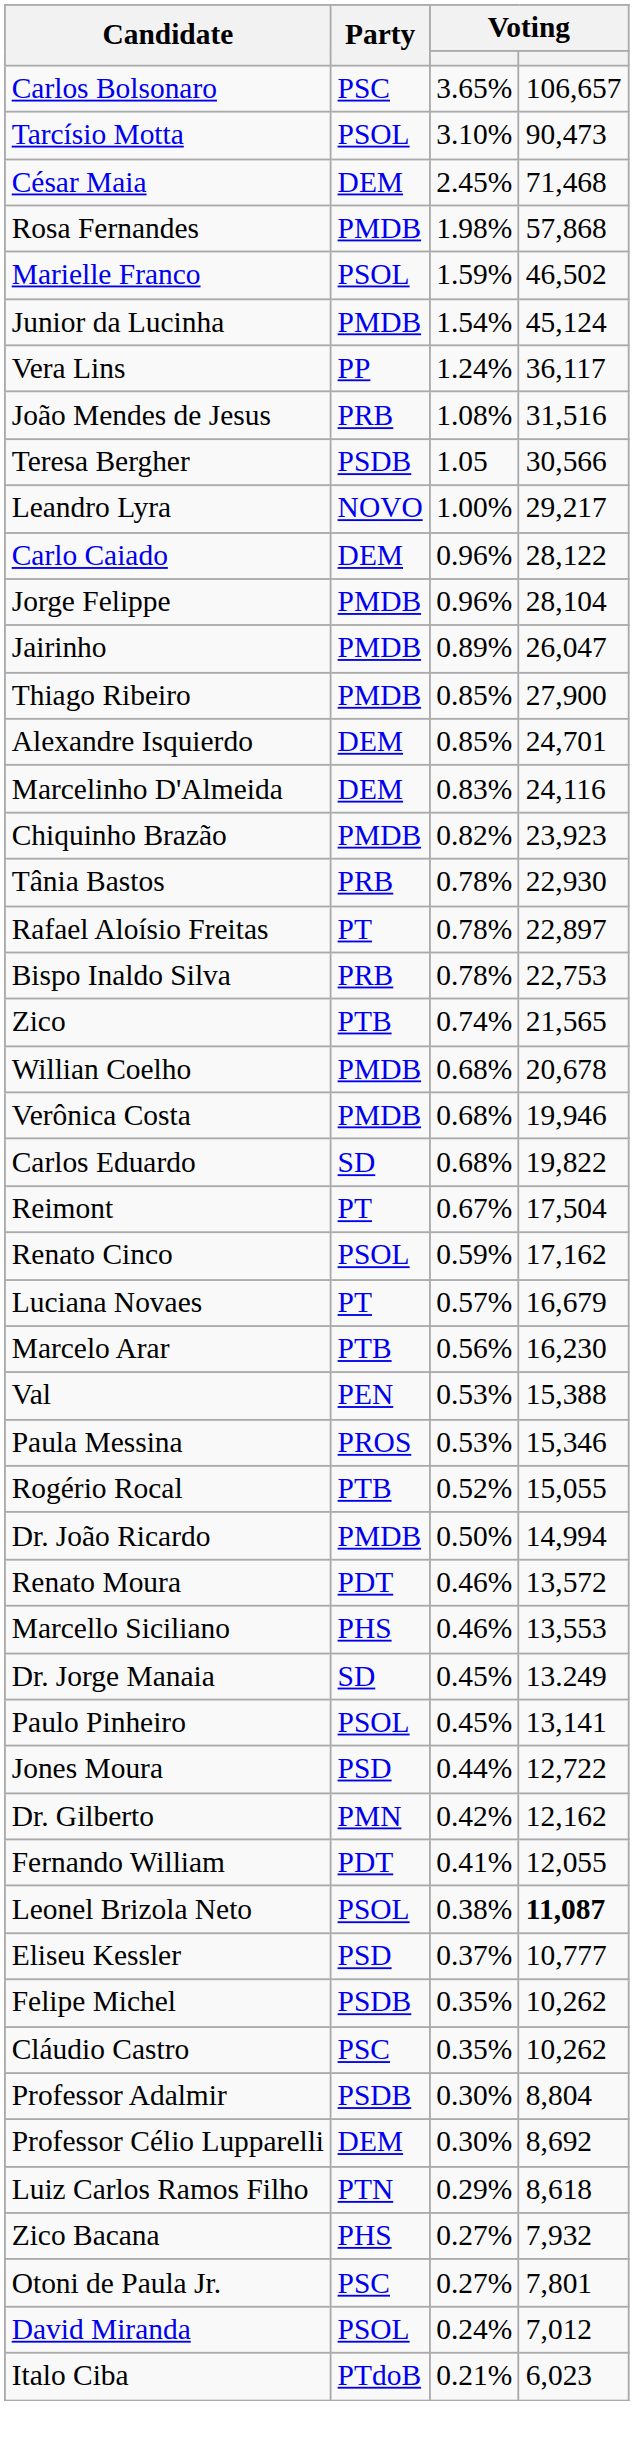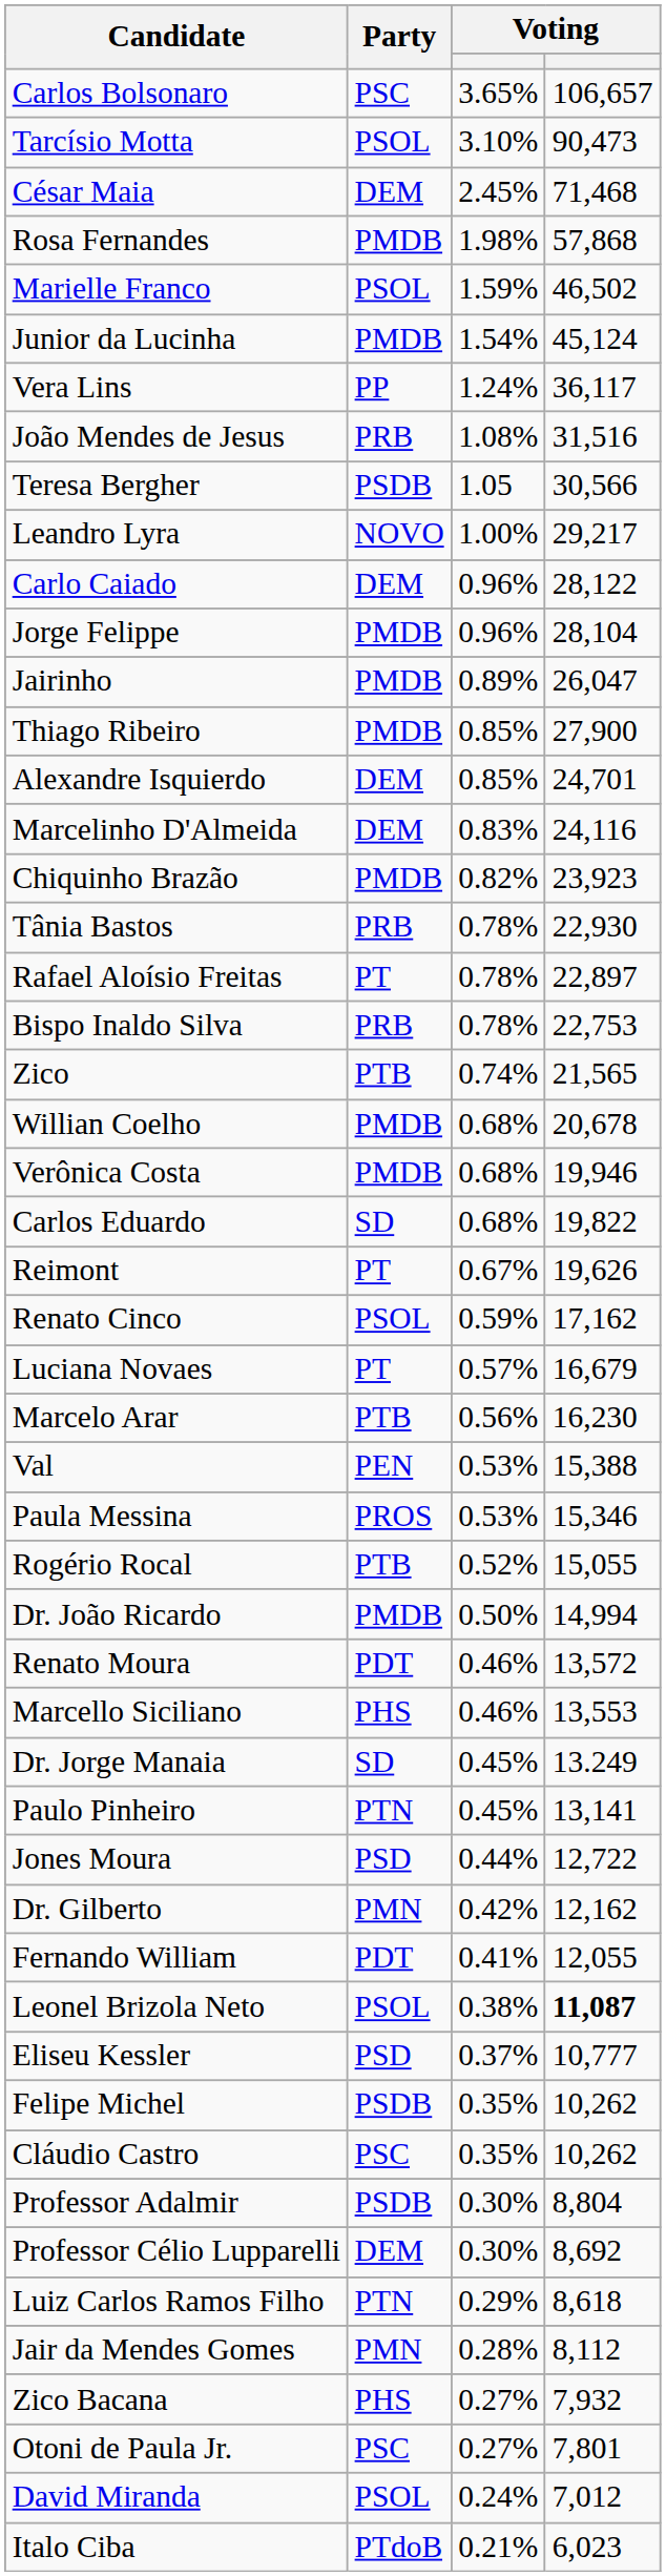Reimont | column 4: 17,504 -> 19,626
Paulo Pinheiro | Party: PSOL -> PTN
+ row: Jair da Mendes Gomes | PMN | 0.28% | 8,112
